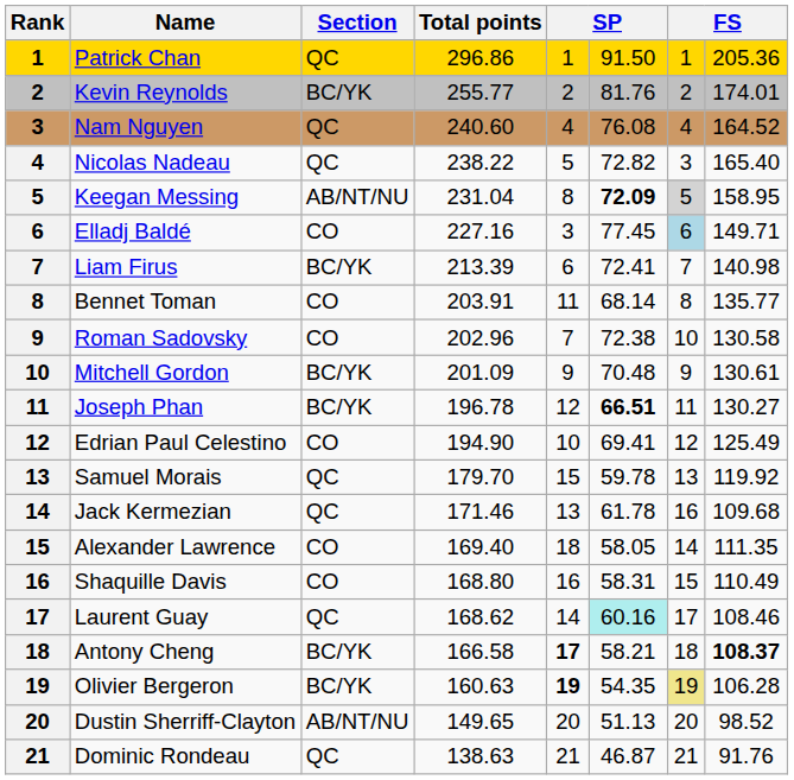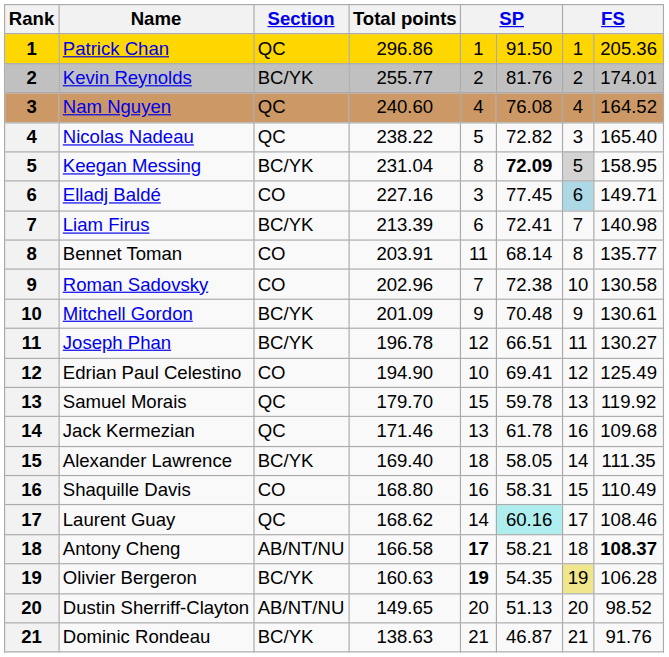Keegan Messing | Section: AB/NT/NU -> BC/YK
Joseph Phan | column 6: bold -> normal
Alexander Lawrence | Section: CO -> BC/YK
Antony Cheng | Section: BC/YK -> AB/NT/NU
Dominic Rondeau | Section: QC -> BC/YK
